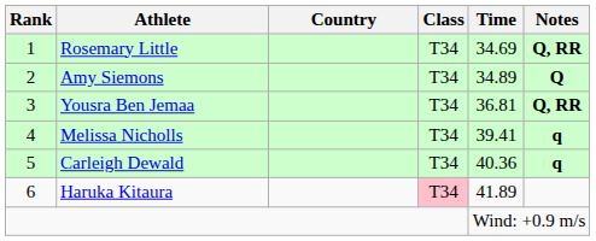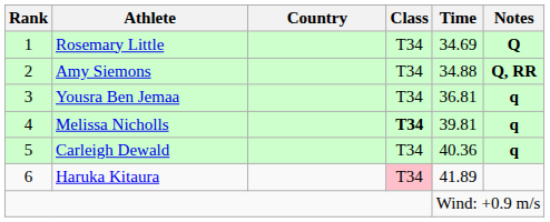Rosemary Little | Notes: Q, RR -> Q
Amy Siemons | Time: 34.89 -> 34.88
Amy Siemons | Notes: Q -> Q, RR
Yousra Ben Jemaa | Notes: Q, RR -> q
Melissa Nicholls | Class: normal -> bold
Melissa Nicholls | Time: 39.41 -> 39.81
